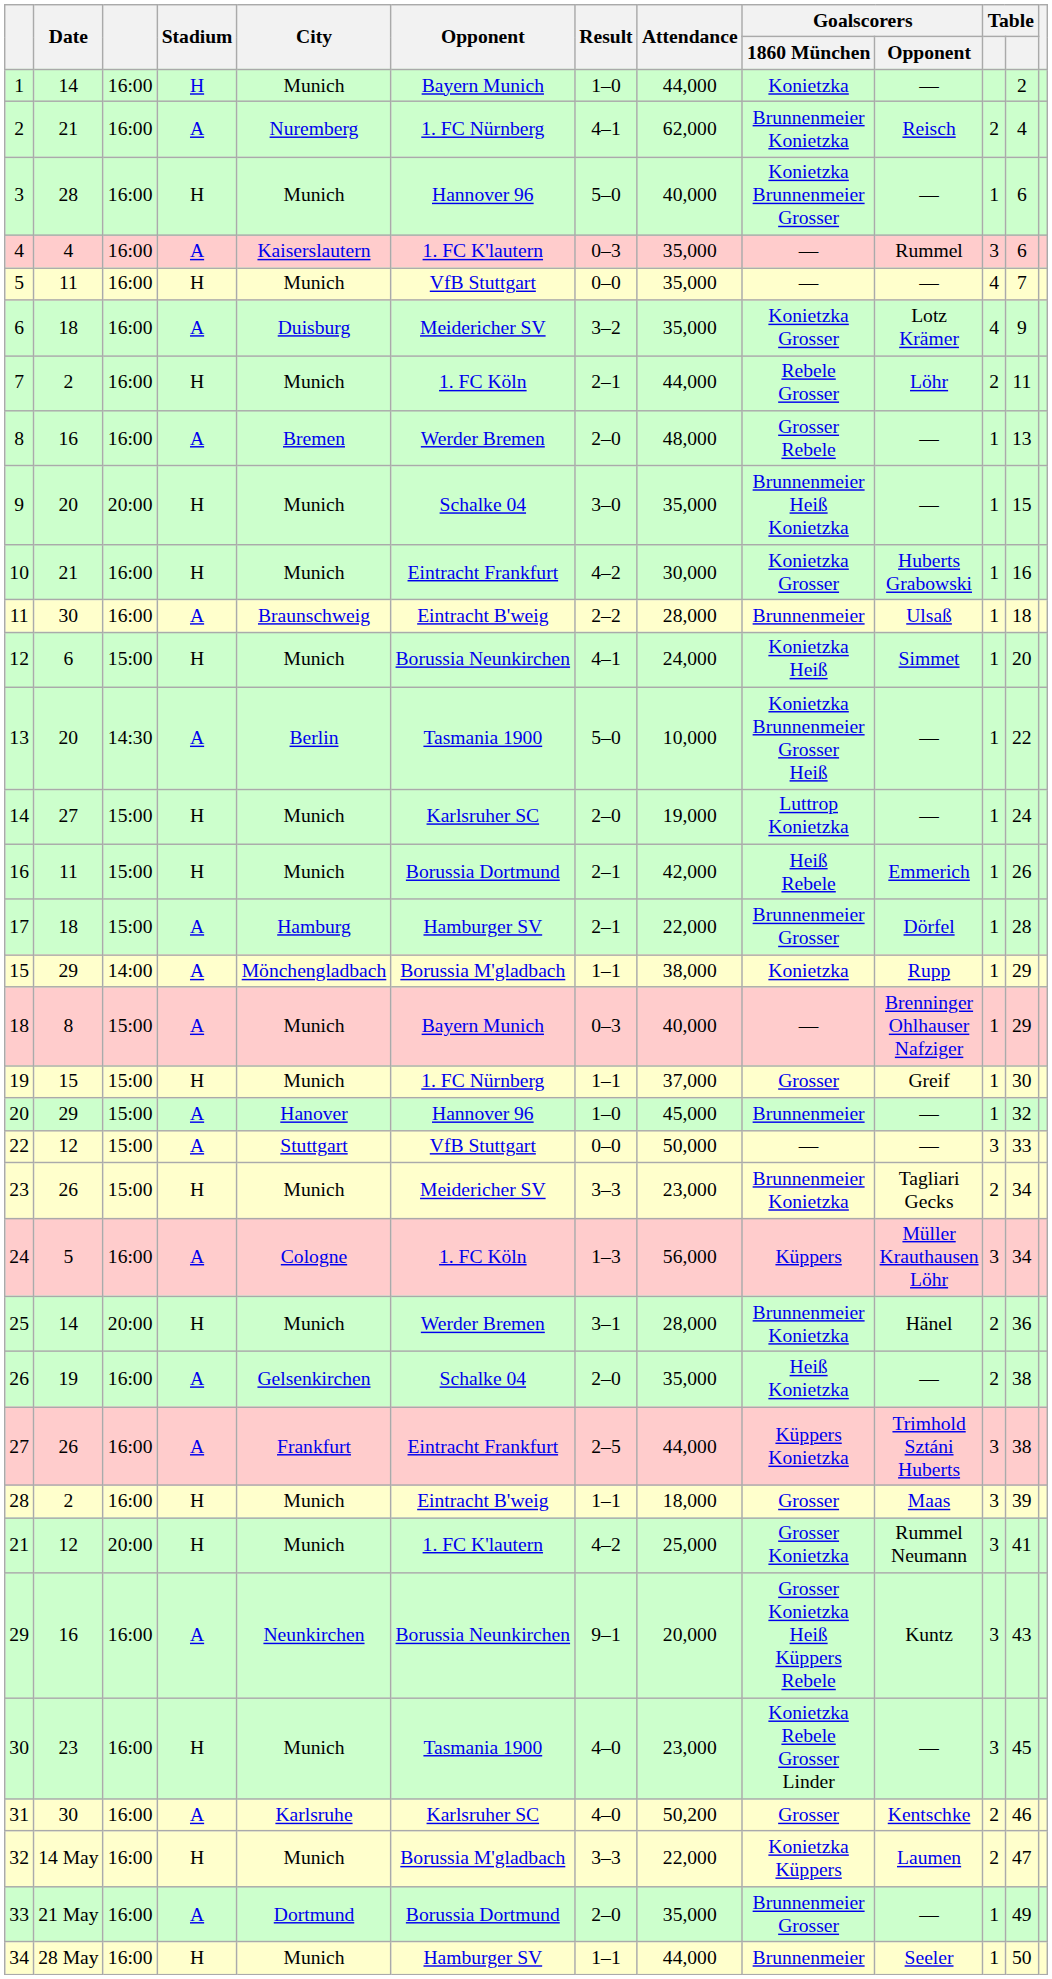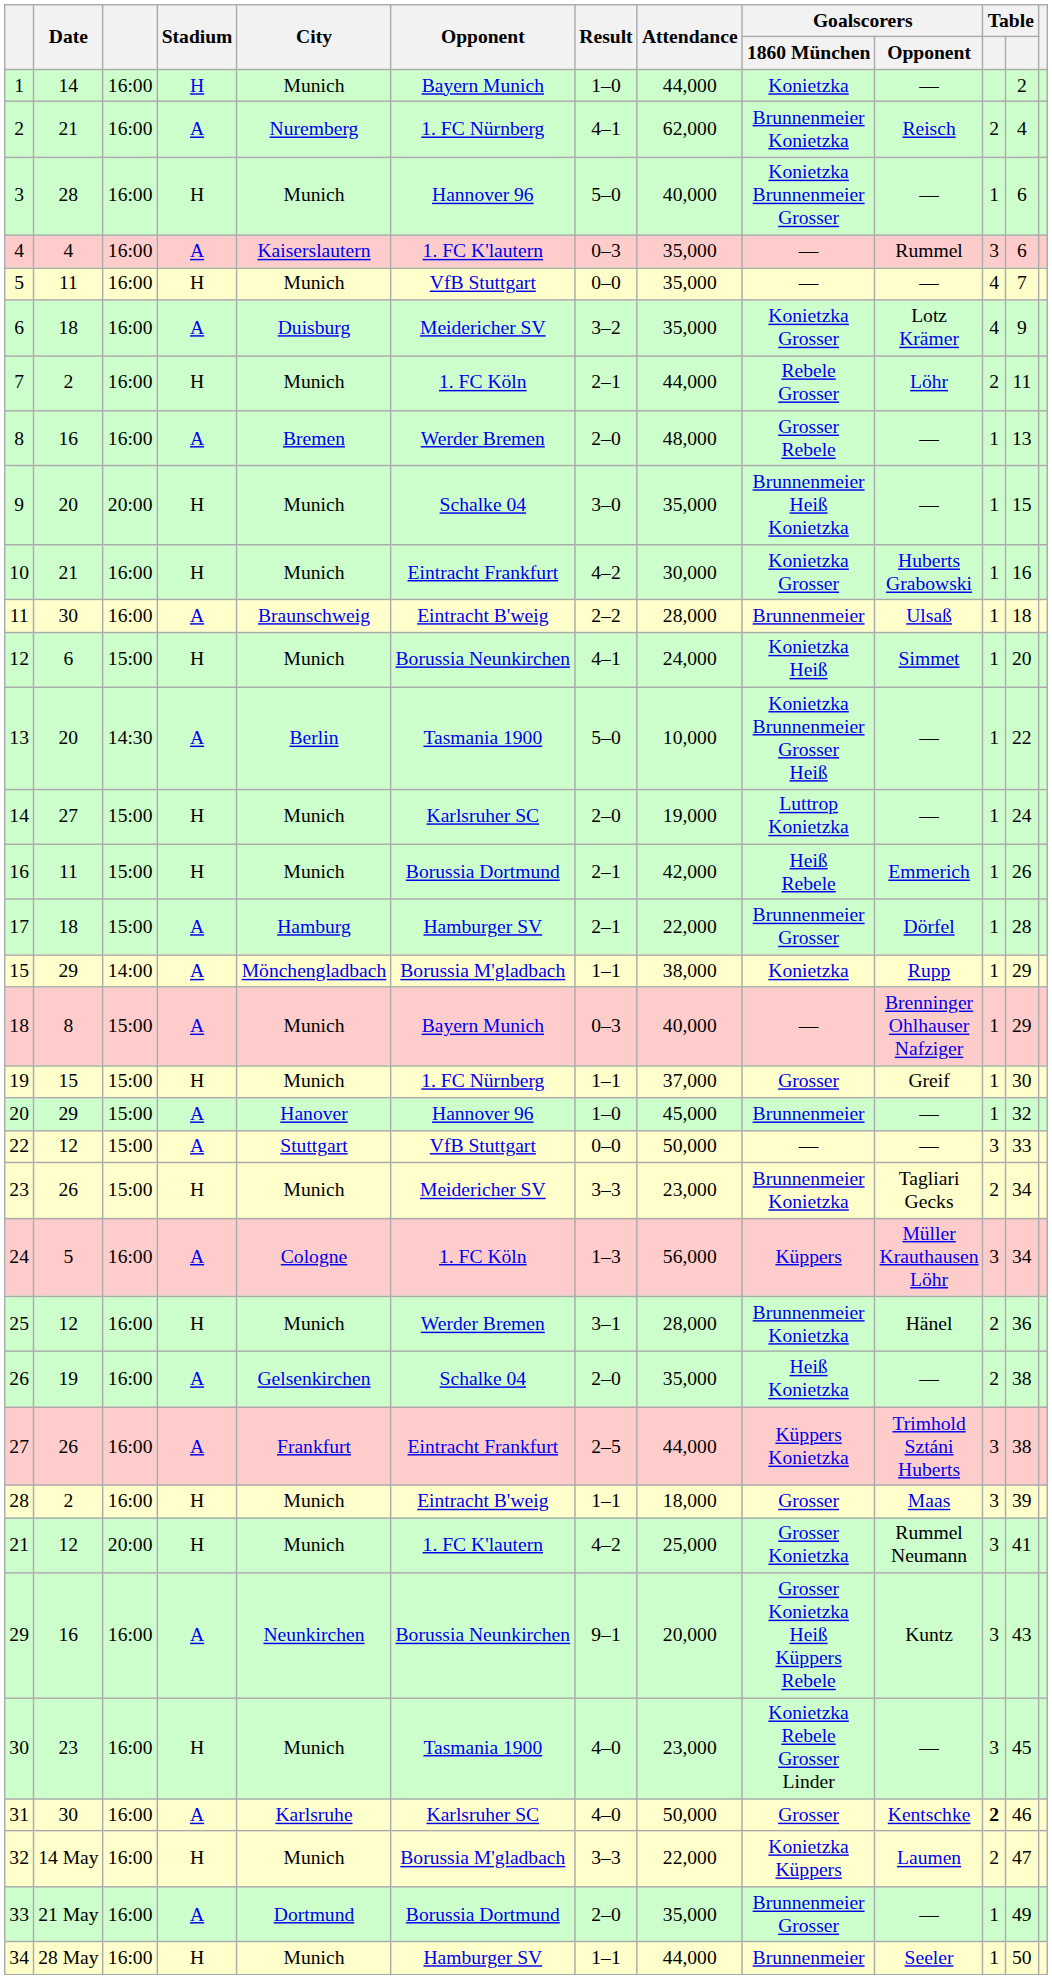25 | Date: 14 -> 12
25 | column 3: 20:00 -> 16:00
31 | Attendance: 50,200 -> 50,000
31 | column 11: normal -> bold
